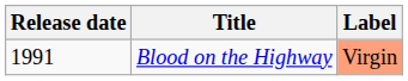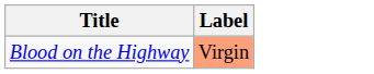- column: Release date | 1991
